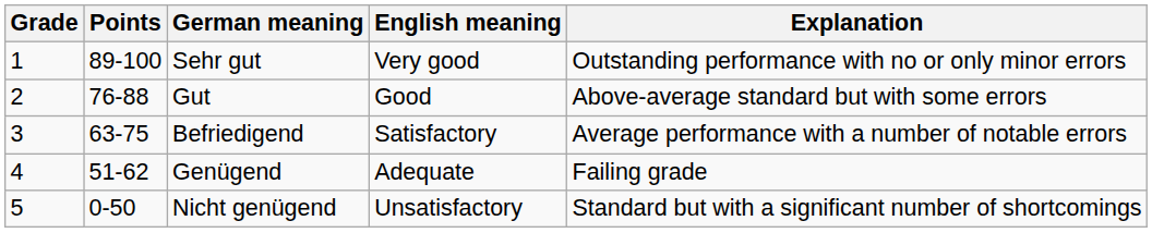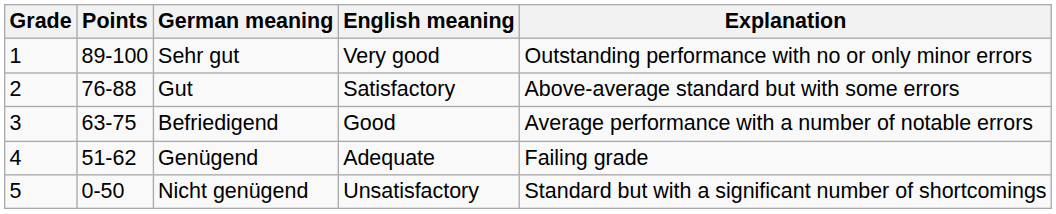Gut | English meaning: Good -> Satisfactory
Befriedigend | English meaning: Satisfactory -> Good
